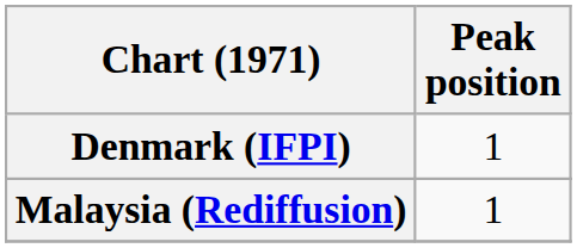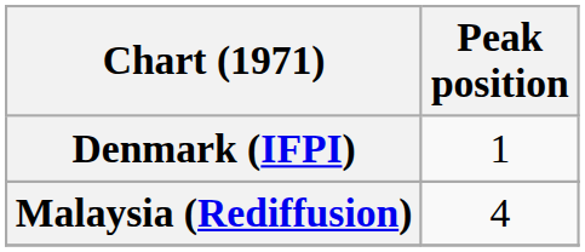Malaysia (Rediffusion) | Peak position: 1 -> 4
